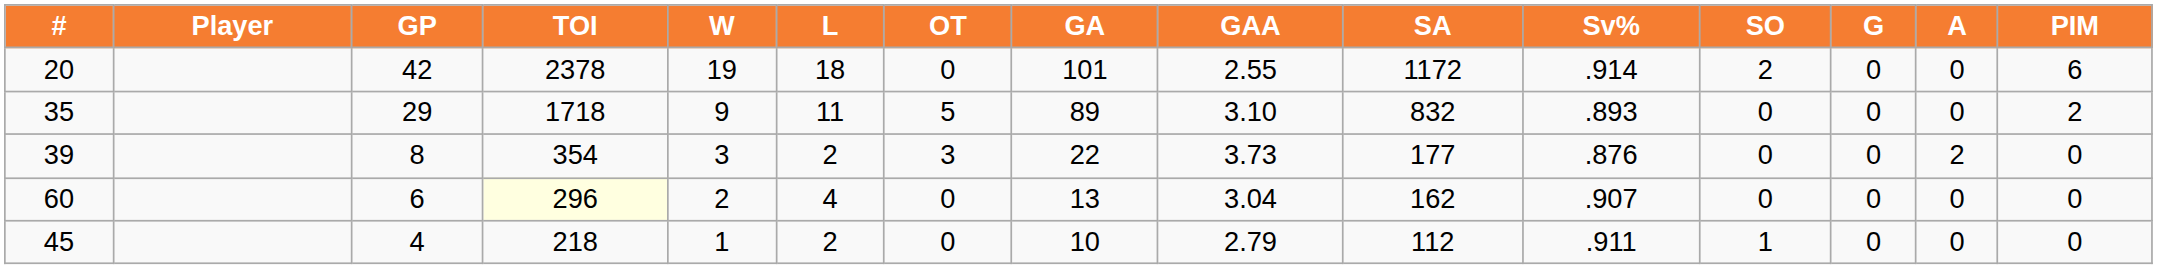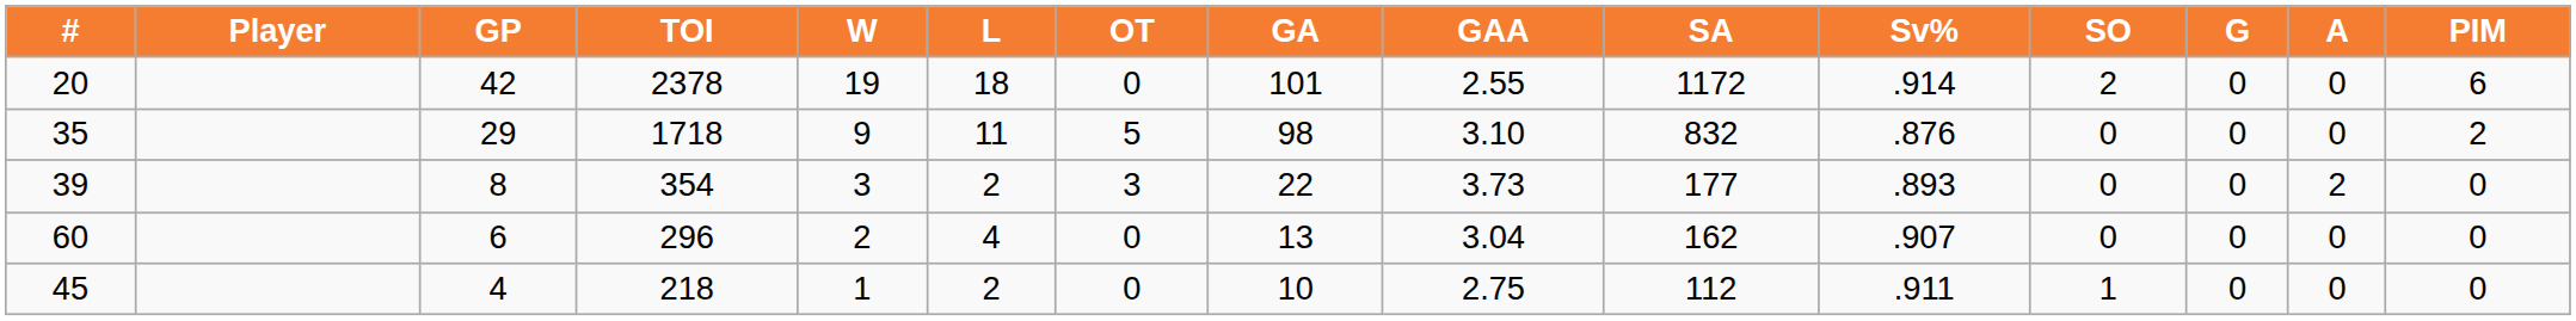35 | GA: 89 -> 98
35 | Sv%: .893 -> .876
39 | Sv%: .876 -> .893
60 | TOI: lightyellow background -> no background
45 | GAA: 2.79 -> 2.75
